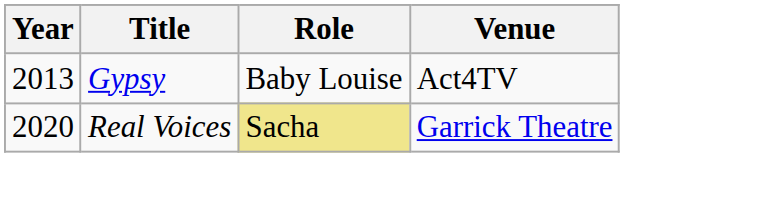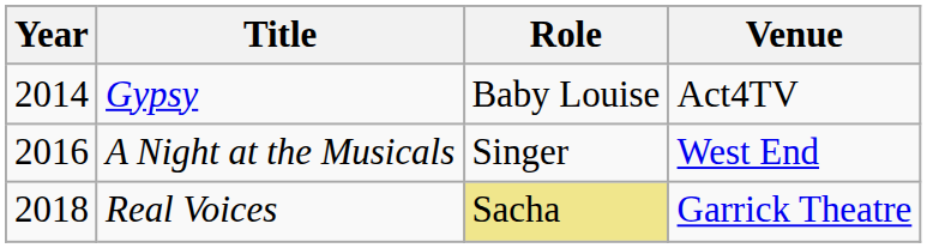Gypsy | Year: 2013 -> 2014
+ row: 2016 | A Night at the Musicals | Singer | West End
Real Voices | Year: 2020 -> 2018
